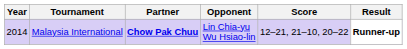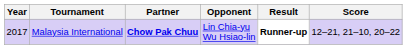columns swapped: Score <-> Result
Malaysia International | Year: 2014 -> 2017
